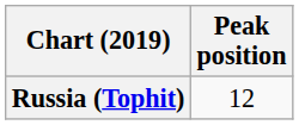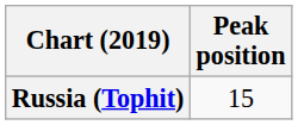Russia (Tophit) | Peak position: 12 -> 15
